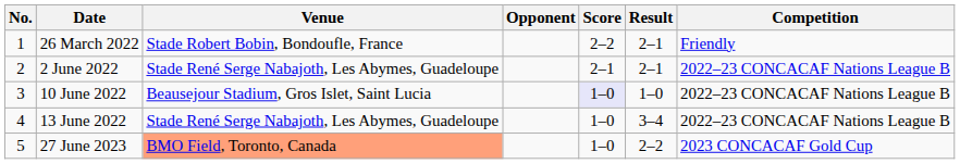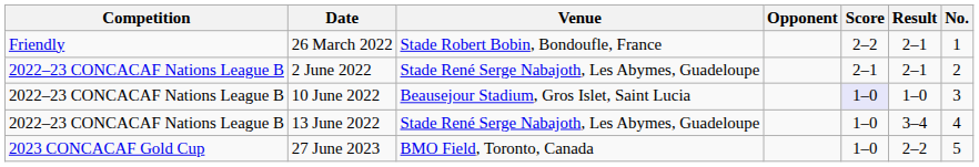columns swapped: No. <-> Competition
27 June 2023 | Venue: lightsalmon background -> no background
